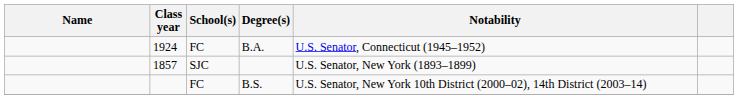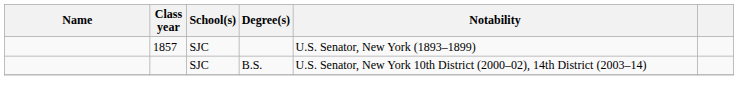- row: 1924 | FC | B.A. | U.S. Senator, Connecticut (1945–1952)
B.S. | School(s): FC -> SJC
